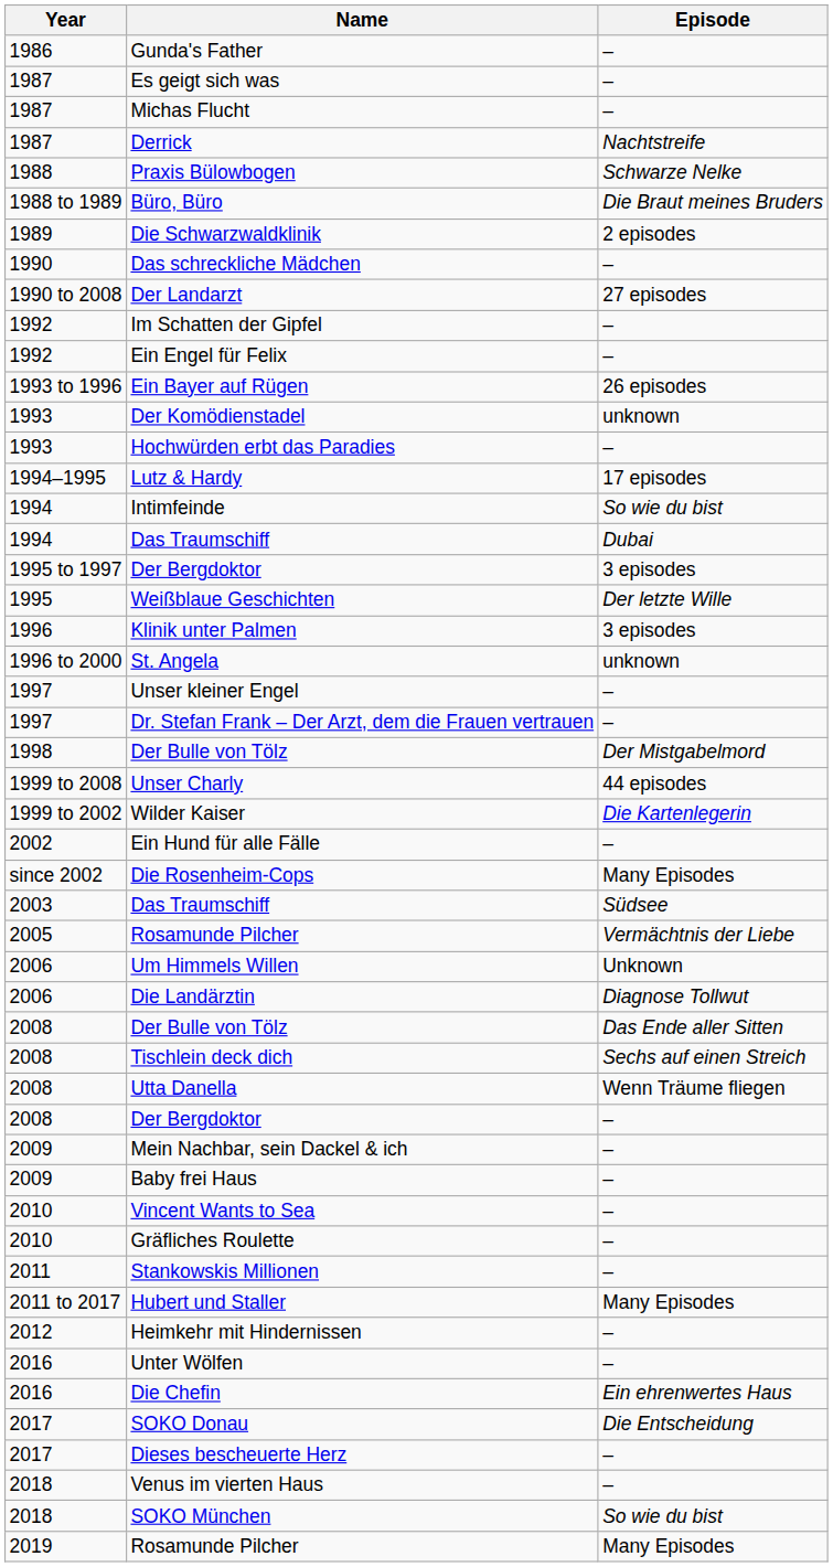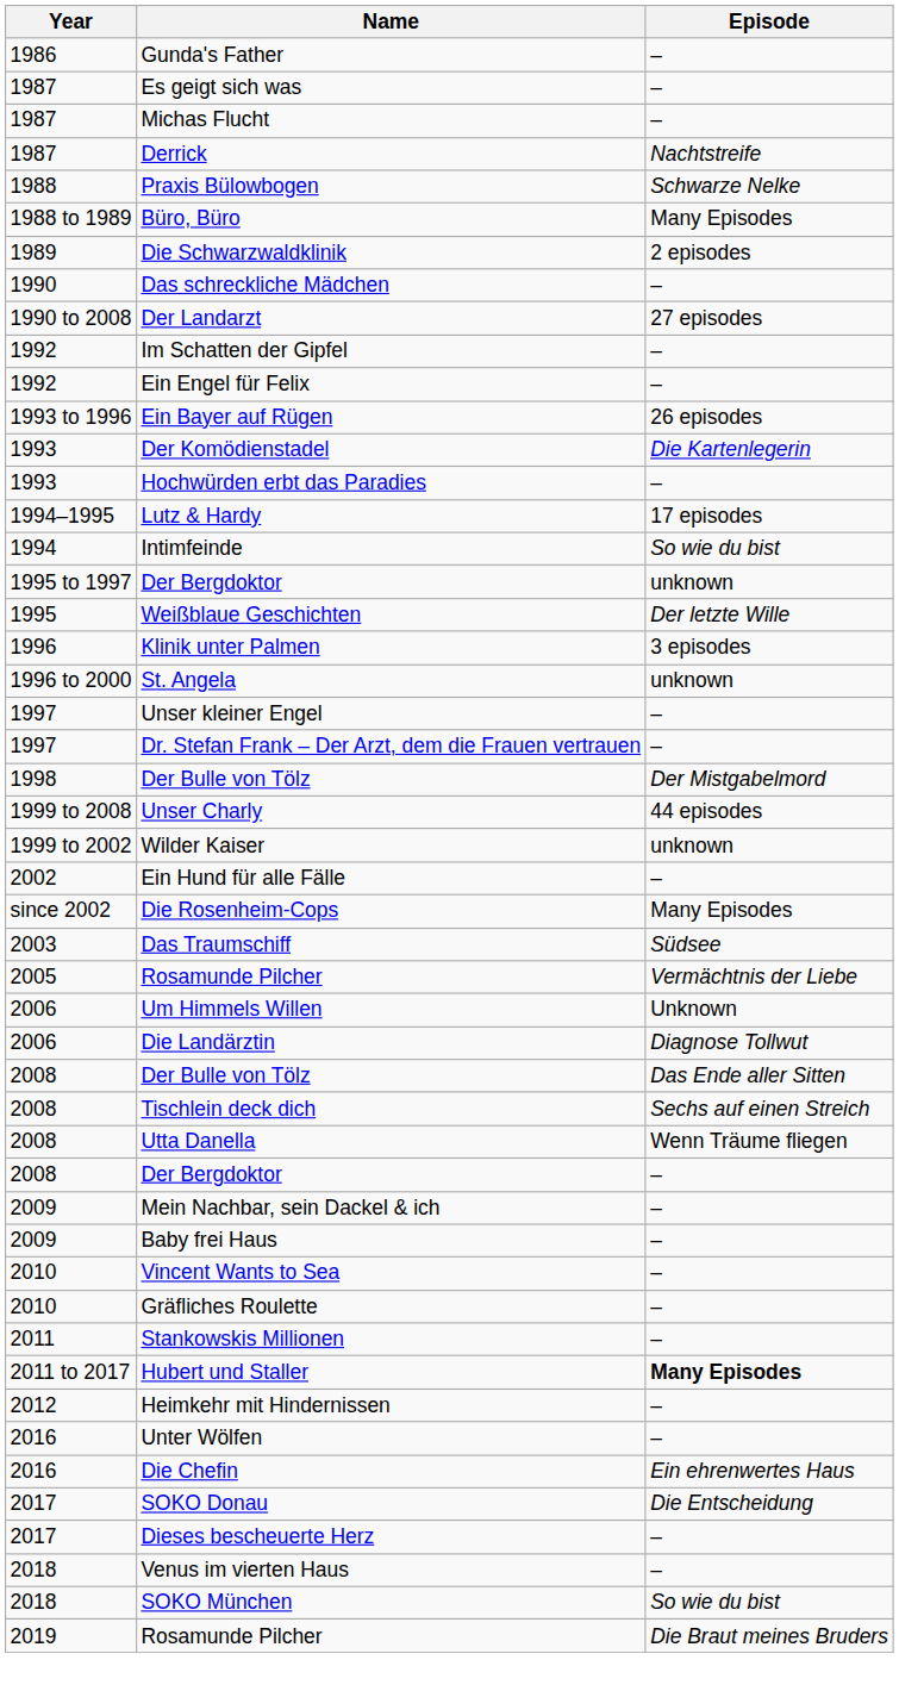Büro, Büro | Episode: Die Braut meines Bruders -> Many Episodes
Der Komödienstadel | Episode: unknown -> Die Kartenlegerin
- row: 1994 | Das Traumschiff | Dubai
1995 to 1997 / Der Bergdoktor | Episode: 3 episodes -> unknown
Wilder Kaiser | Episode: Die Kartenlegerin -> unknown
Hubert und Staller | Episode: normal -> bold
2019 / Rosamunde Pilcher | Episode: Many Episodes -> Die Braut meines Bruders
